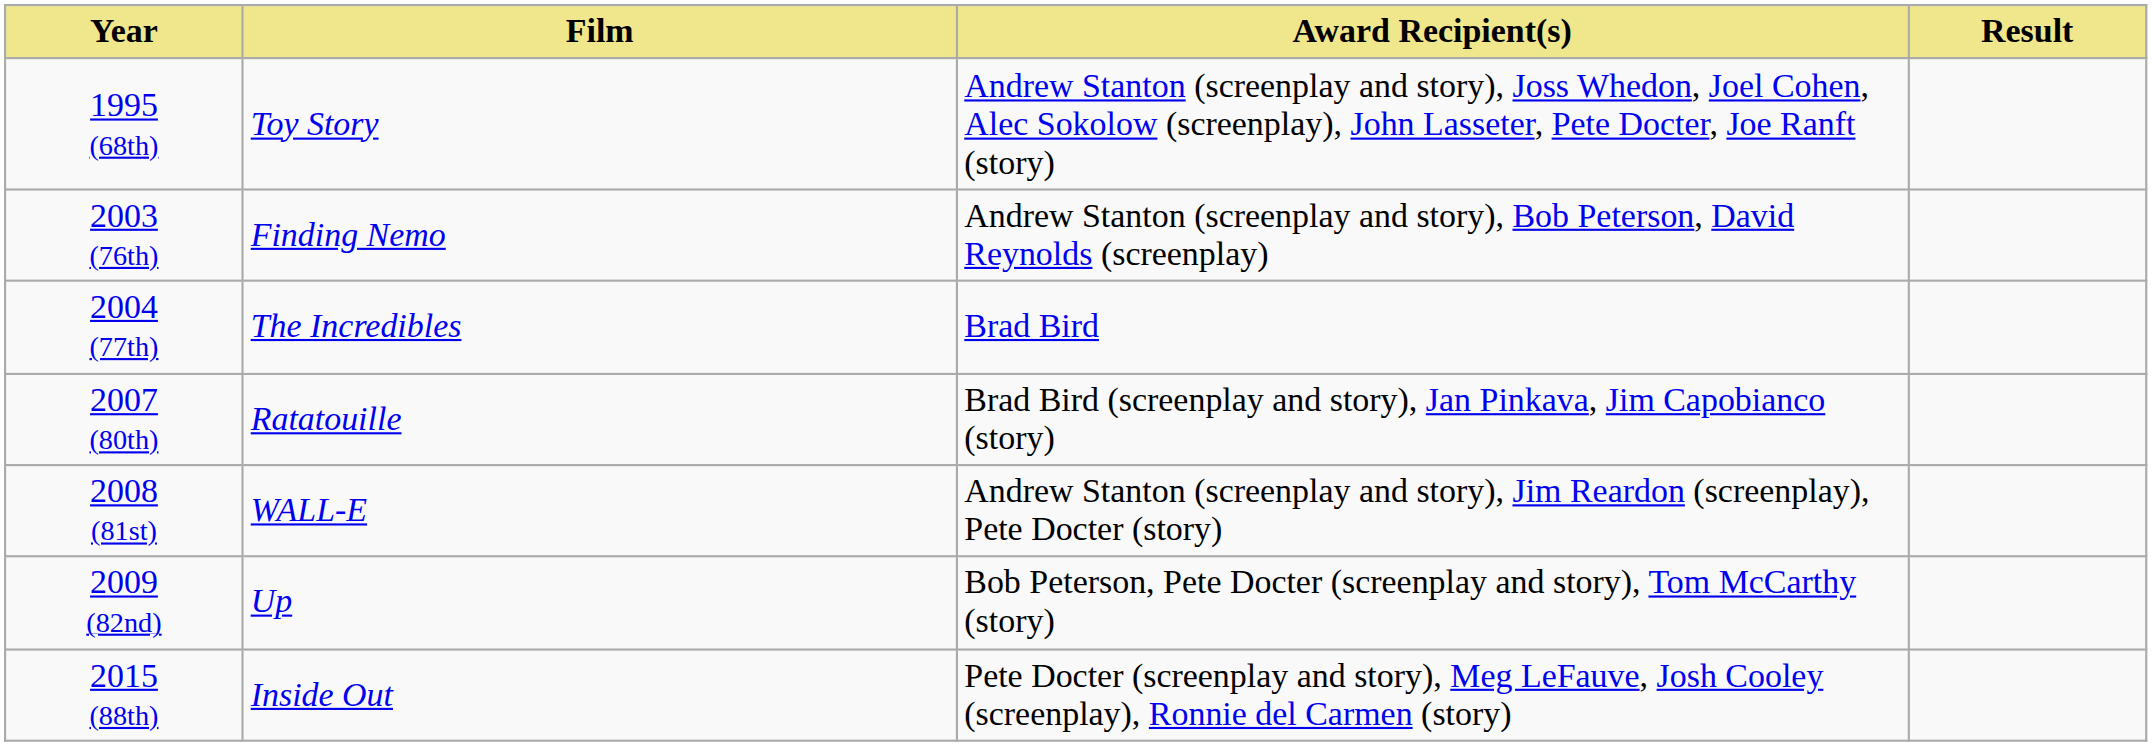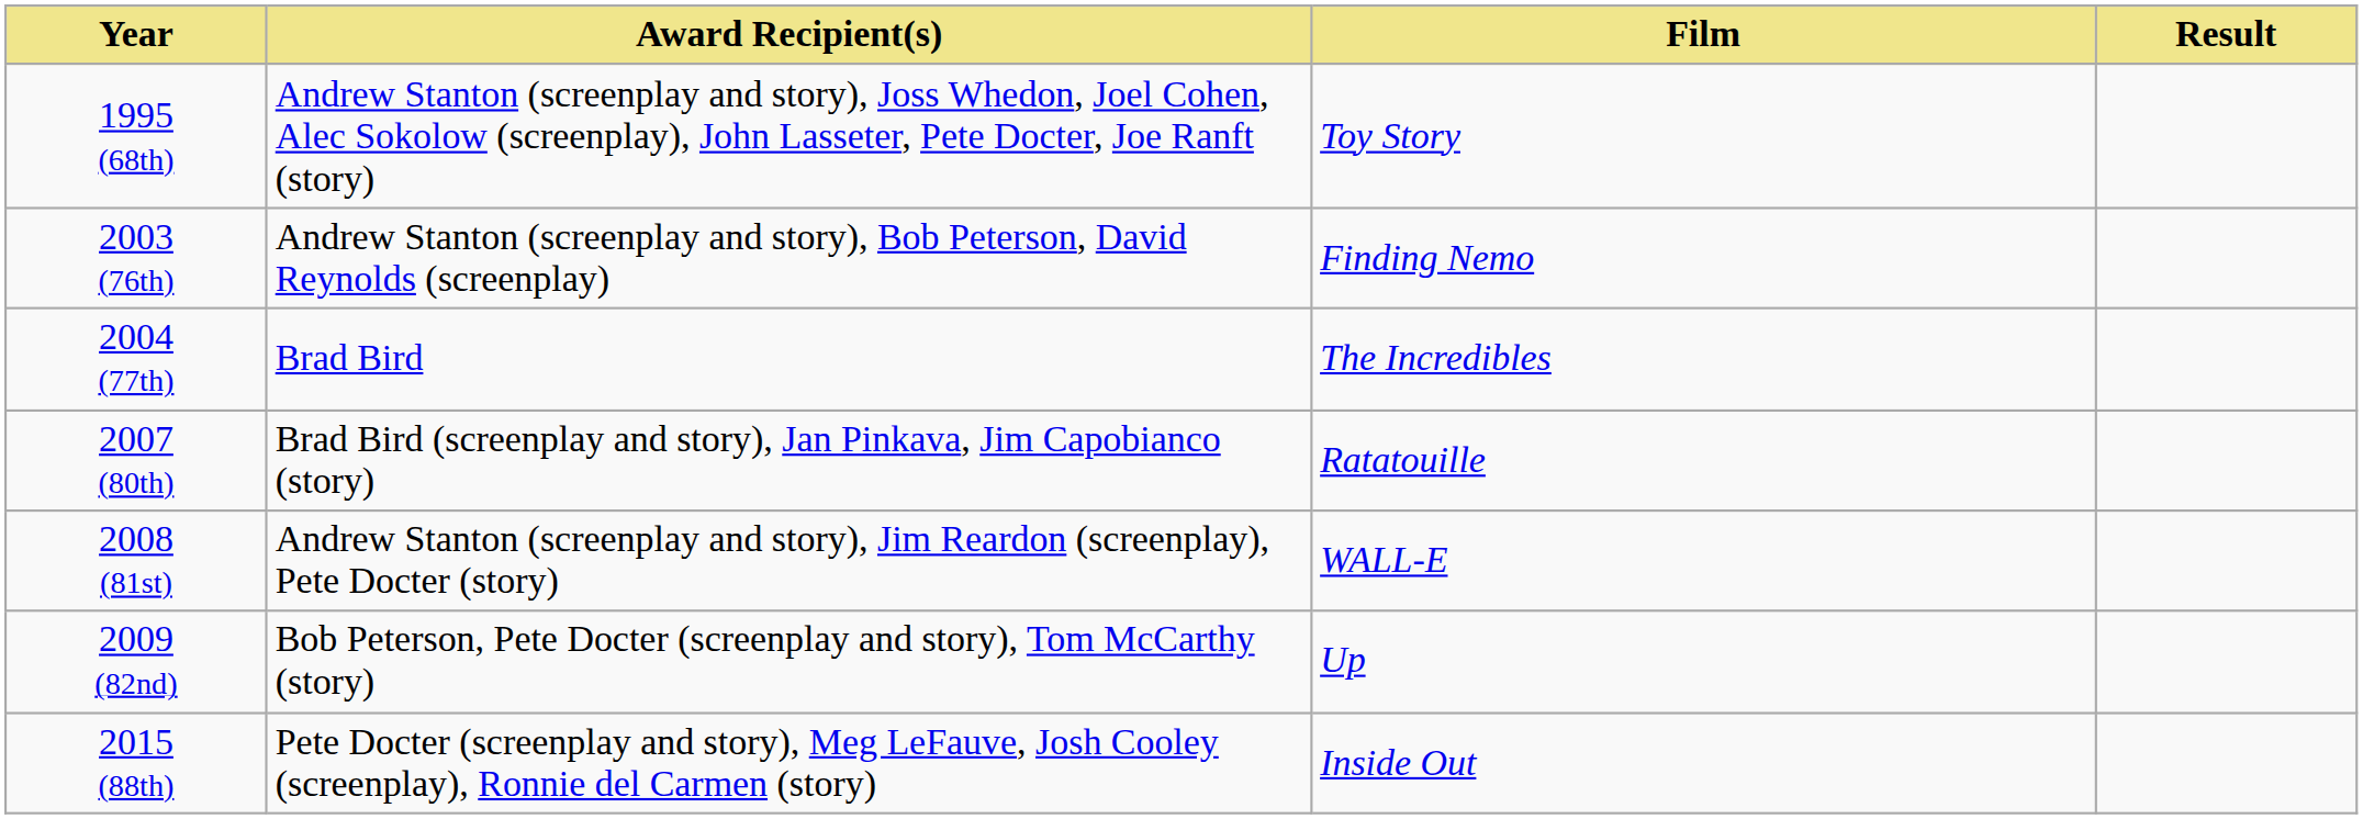columns swapped: Film <-> Award Recipient(s)
